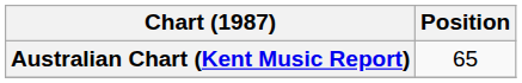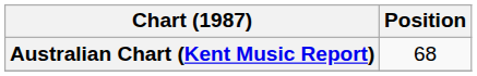Australian Chart (Kent Music Report) | Position: 65 -> 68
